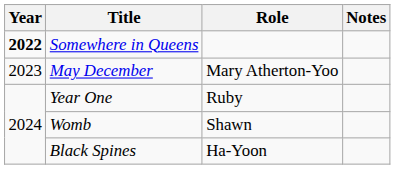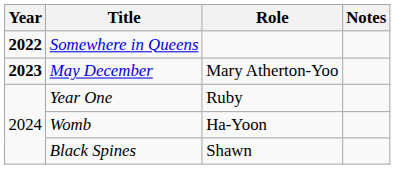May December | Year: normal -> bold
Womb | Role: Shawn -> Ha-Yoon
Black Spines | Role: Ha-Yoon -> Shawn
